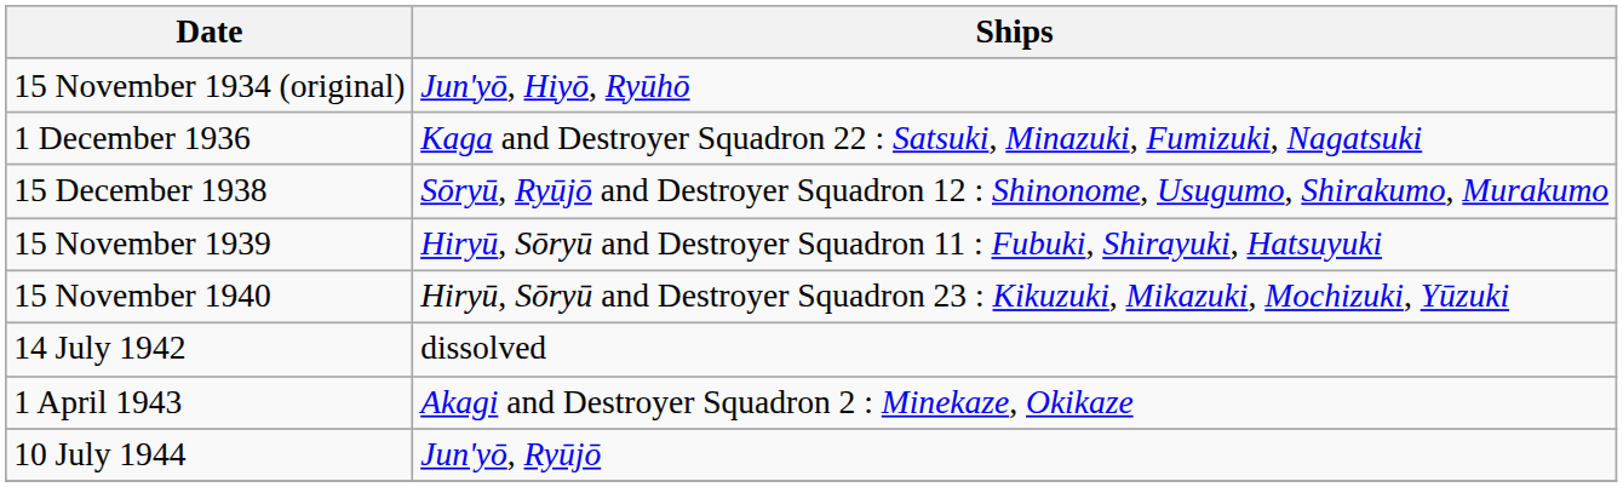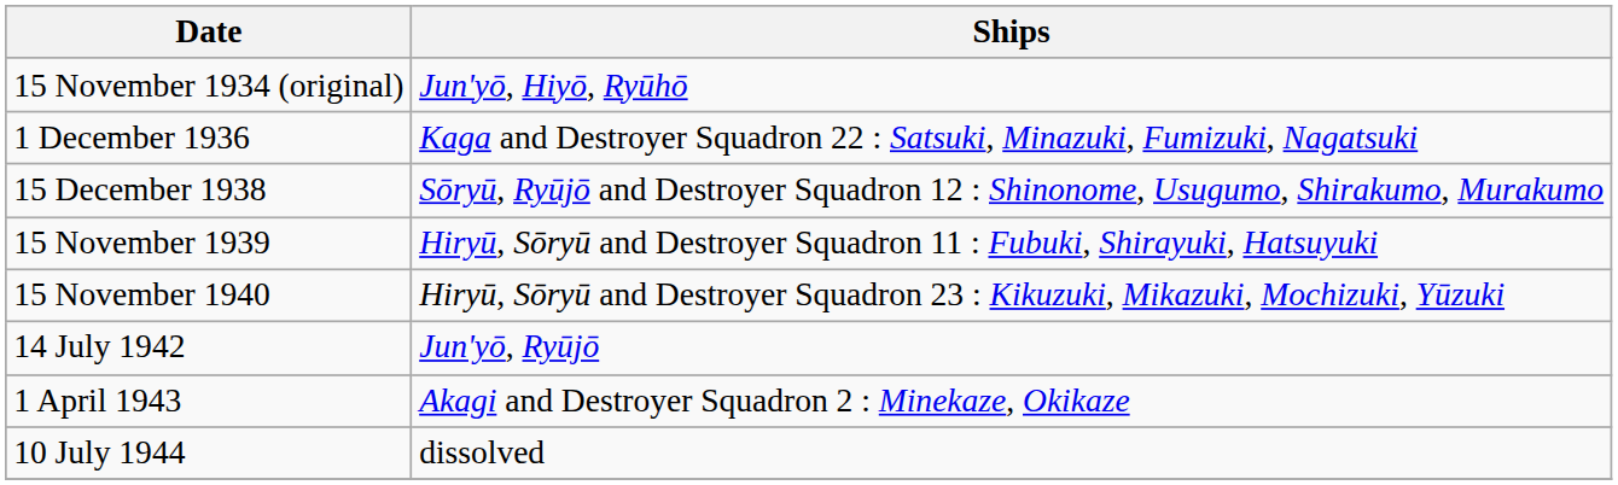14 July 1942 | Ships: dissolved -> Jun'yō, Ryūjō
10 July 1944 | Ships: Jun'yō, Ryūjō -> dissolved
